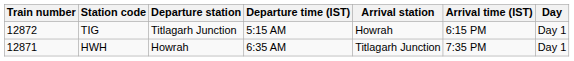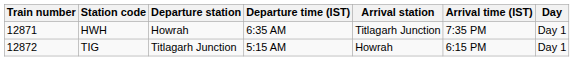rows swapped: HWH <-> TIG
